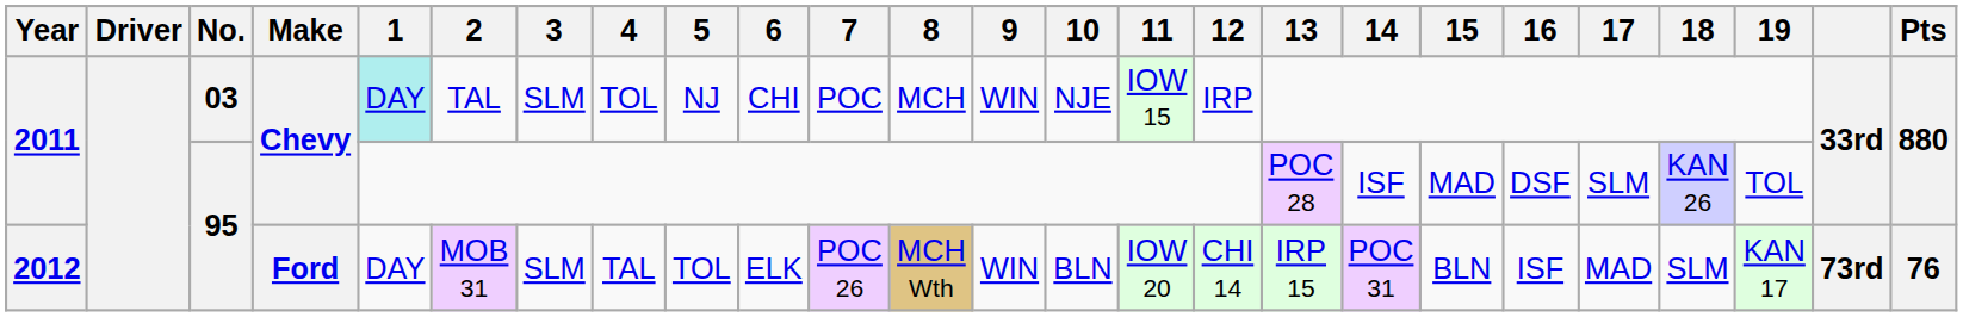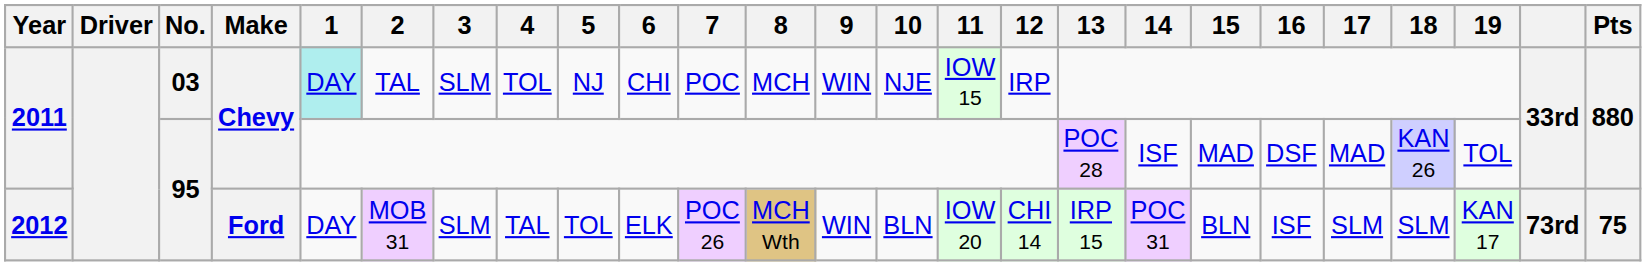2011 / 95 | 17: SLM -> MAD
2012 | 17: MAD -> SLM
2012 | Pts: 76 -> 75
